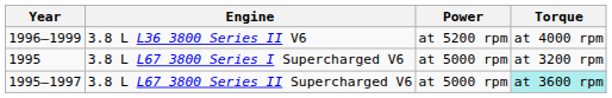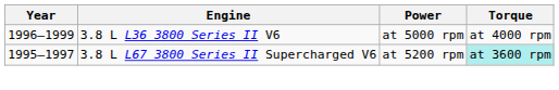3.8 L L36 3800 Series II V6 | Power: at 5200 rpm -> at 5000 rpm
- row: 1995 | 3.8 L L67 3800 Series I Supercharged V6 | at 5000 rpm | at 3200 rpm
3.8 L L67 3800 Series II Supercharged V6 | Power: at 5000 rpm -> at 5200 rpm
